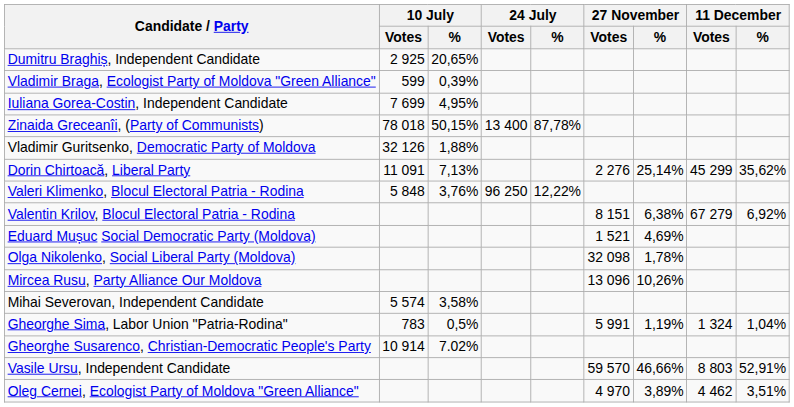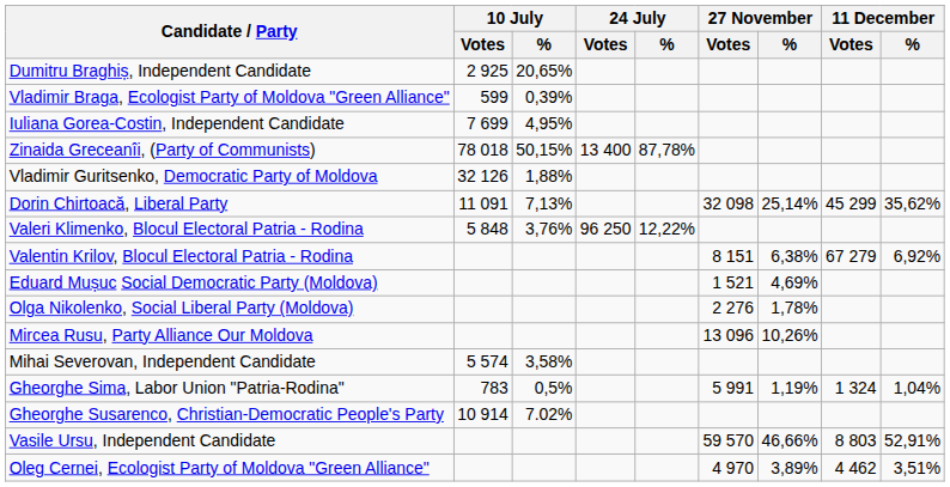Dorin Chirtoacă, Liberal Party | 27 November / Votes: 2 276 -> 32 098
Olga Nikolenko, Social Liberal Party (Moldova) | 27 November / Votes: 32 098 -> 2 276
